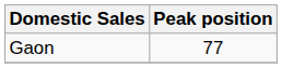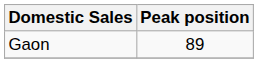Gaon | Peak position: 77 -> 89
